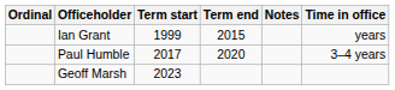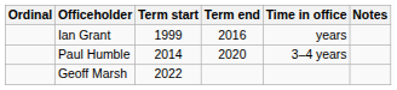columns swapped: Time in office <-> Notes
Ian Grant | Term end: 2015 -> 2016
Paul Humble | Term start: 2017 -> 2014
Geoff Marsh | Term start: 2023 -> 2022
